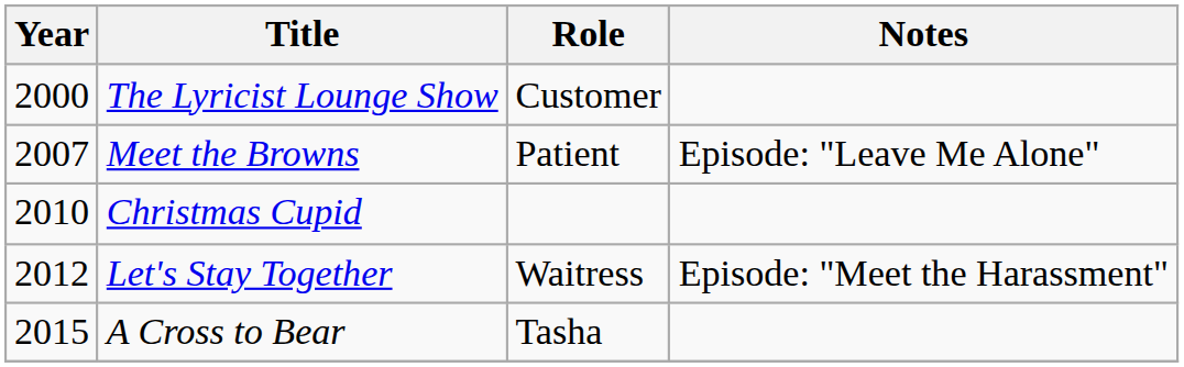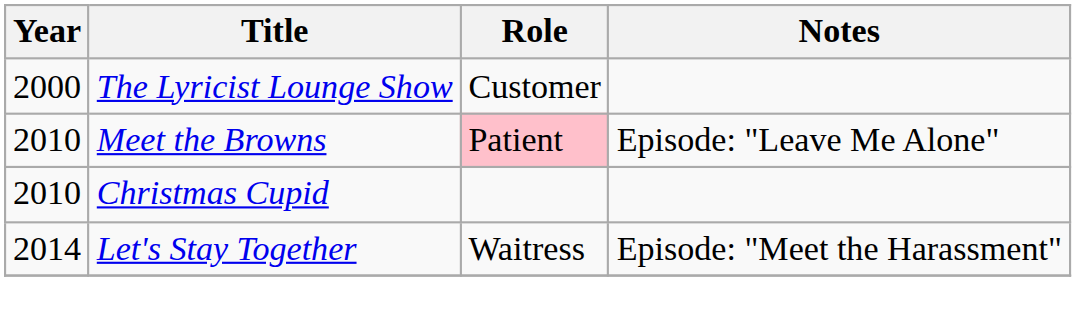Meet the Browns | Year: 2007 -> 2010
Meet the Browns | Role: no background -> pink background
Let's Stay Together | Year: 2012 -> 2014
- row: 2015 | A Cross to Bear | Tasha
